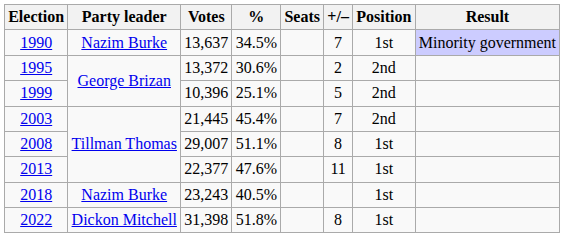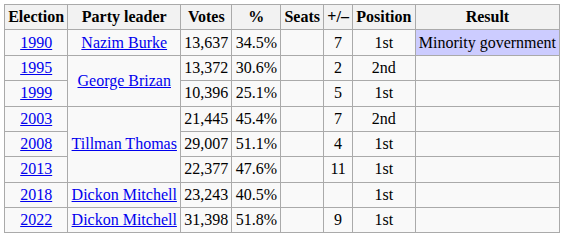1999 | Position: 2nd -> 1st
2008 | +/–: 8 -> 4
2018 | Party leader: Nazim Burke -> Dickon Mitchell
2022 | +/–: 8 -> 9
